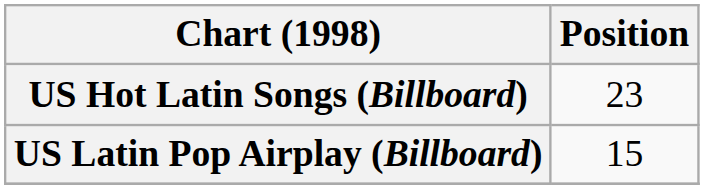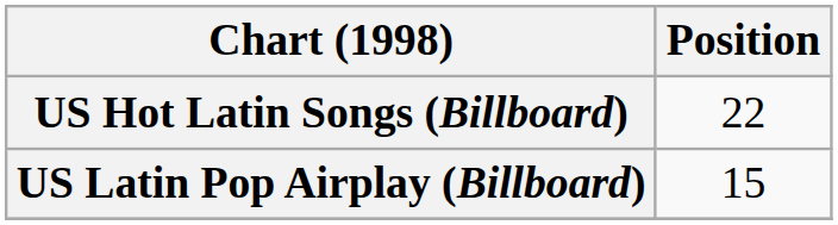US Hot Latin Songs (Billboard) | Position: 23 -> 22
